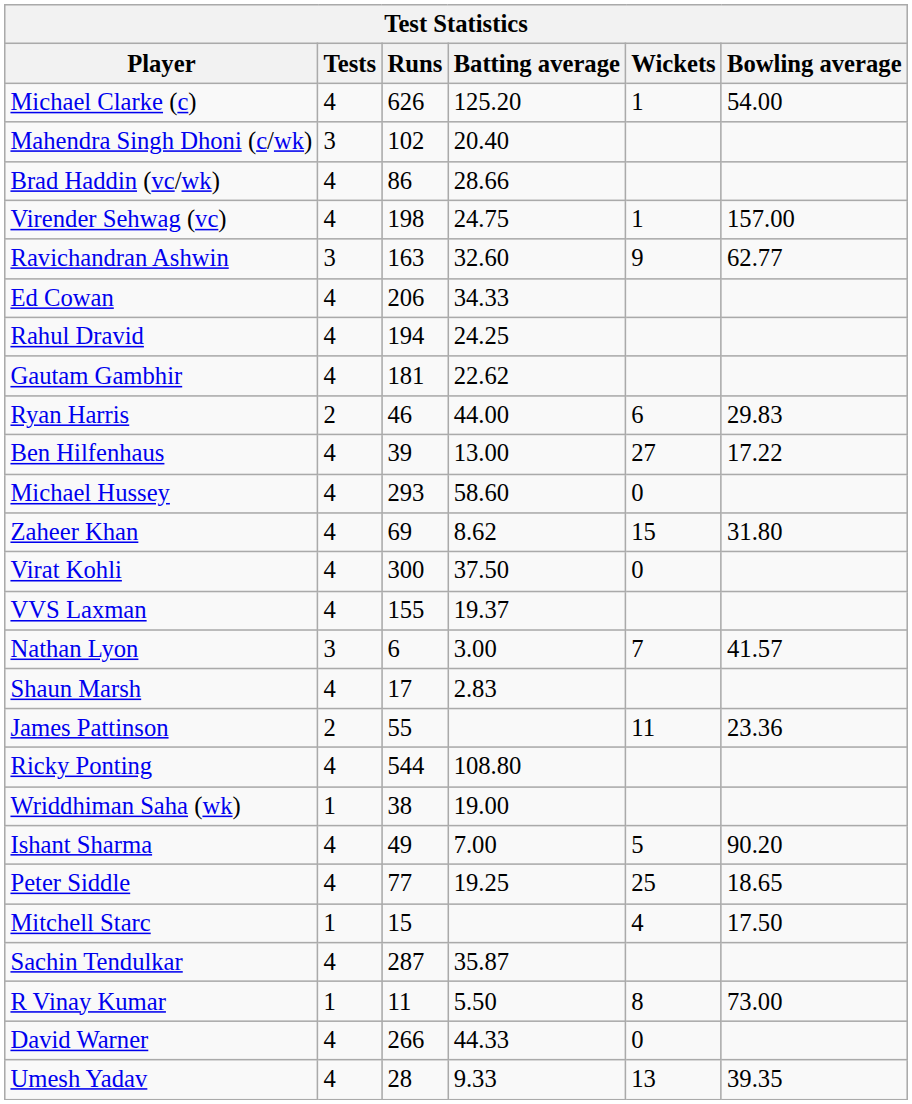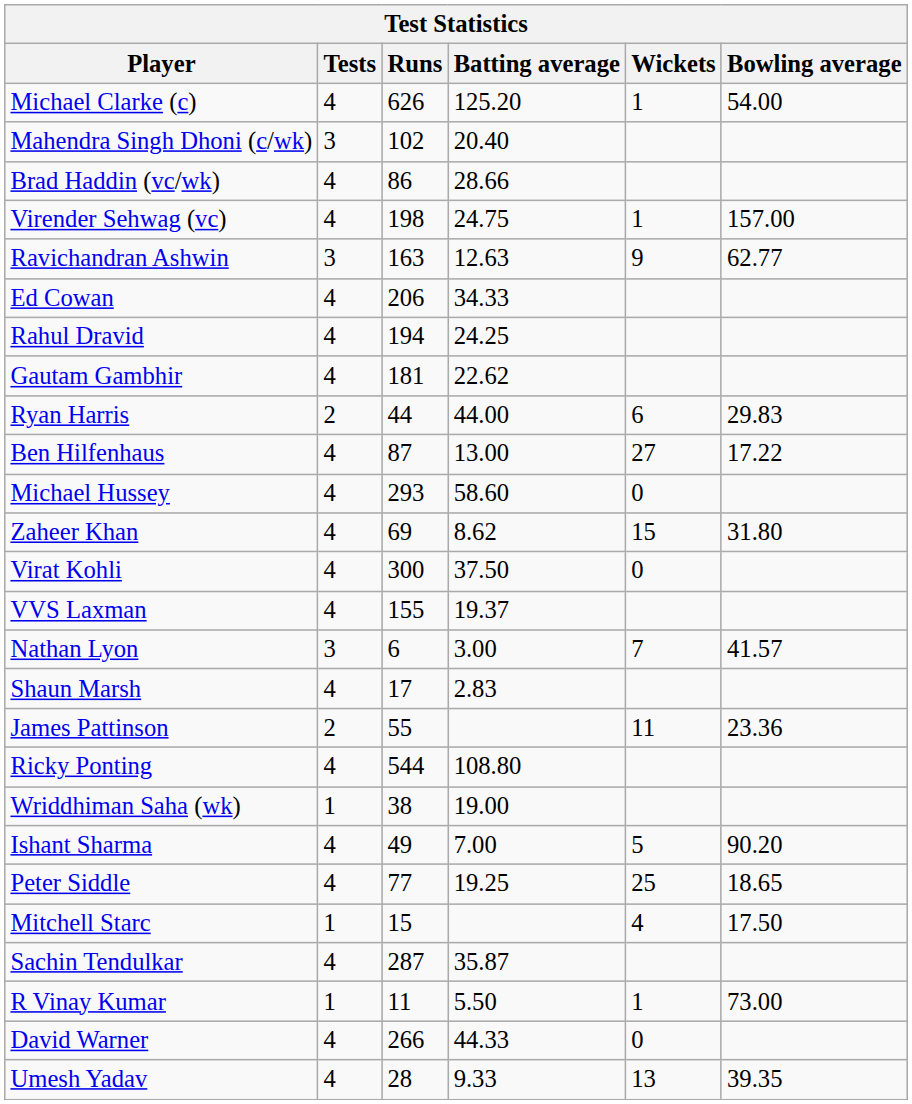Ravichandran Ashwin | Batting average: 32.60 -> 12.63
Ryan Harris | Runs: 46 -> 44
Ben Hilfenhaus | Runs: 39 -> 87
R Vinay Kumar | Wickets: 8 -> 1
